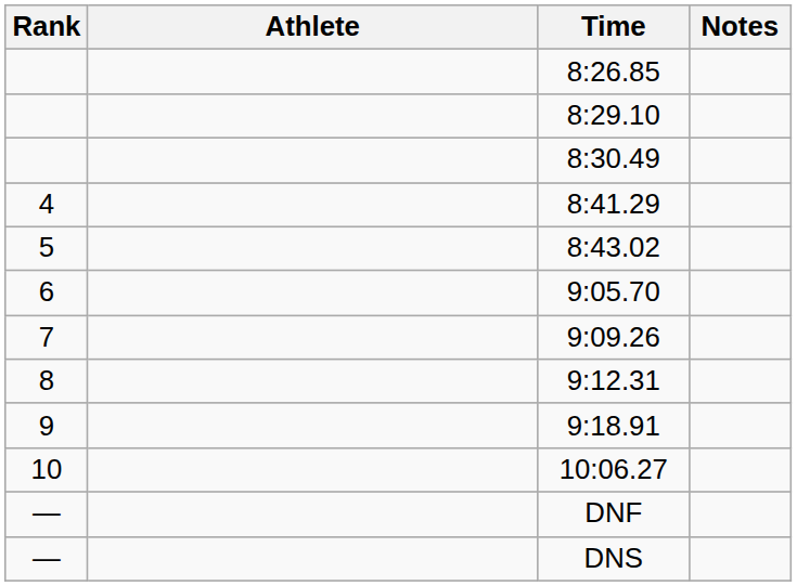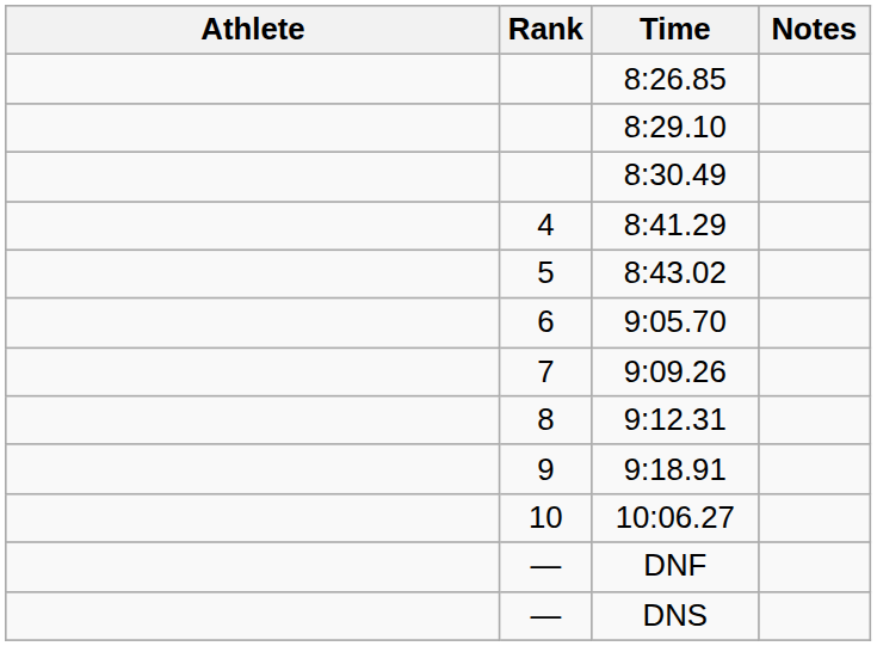columns swapped: Rank <-> Athlete
